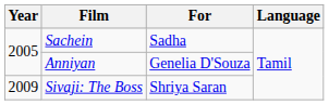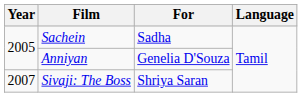Sivaji: The Boss | Year: 2009 -> 2007
